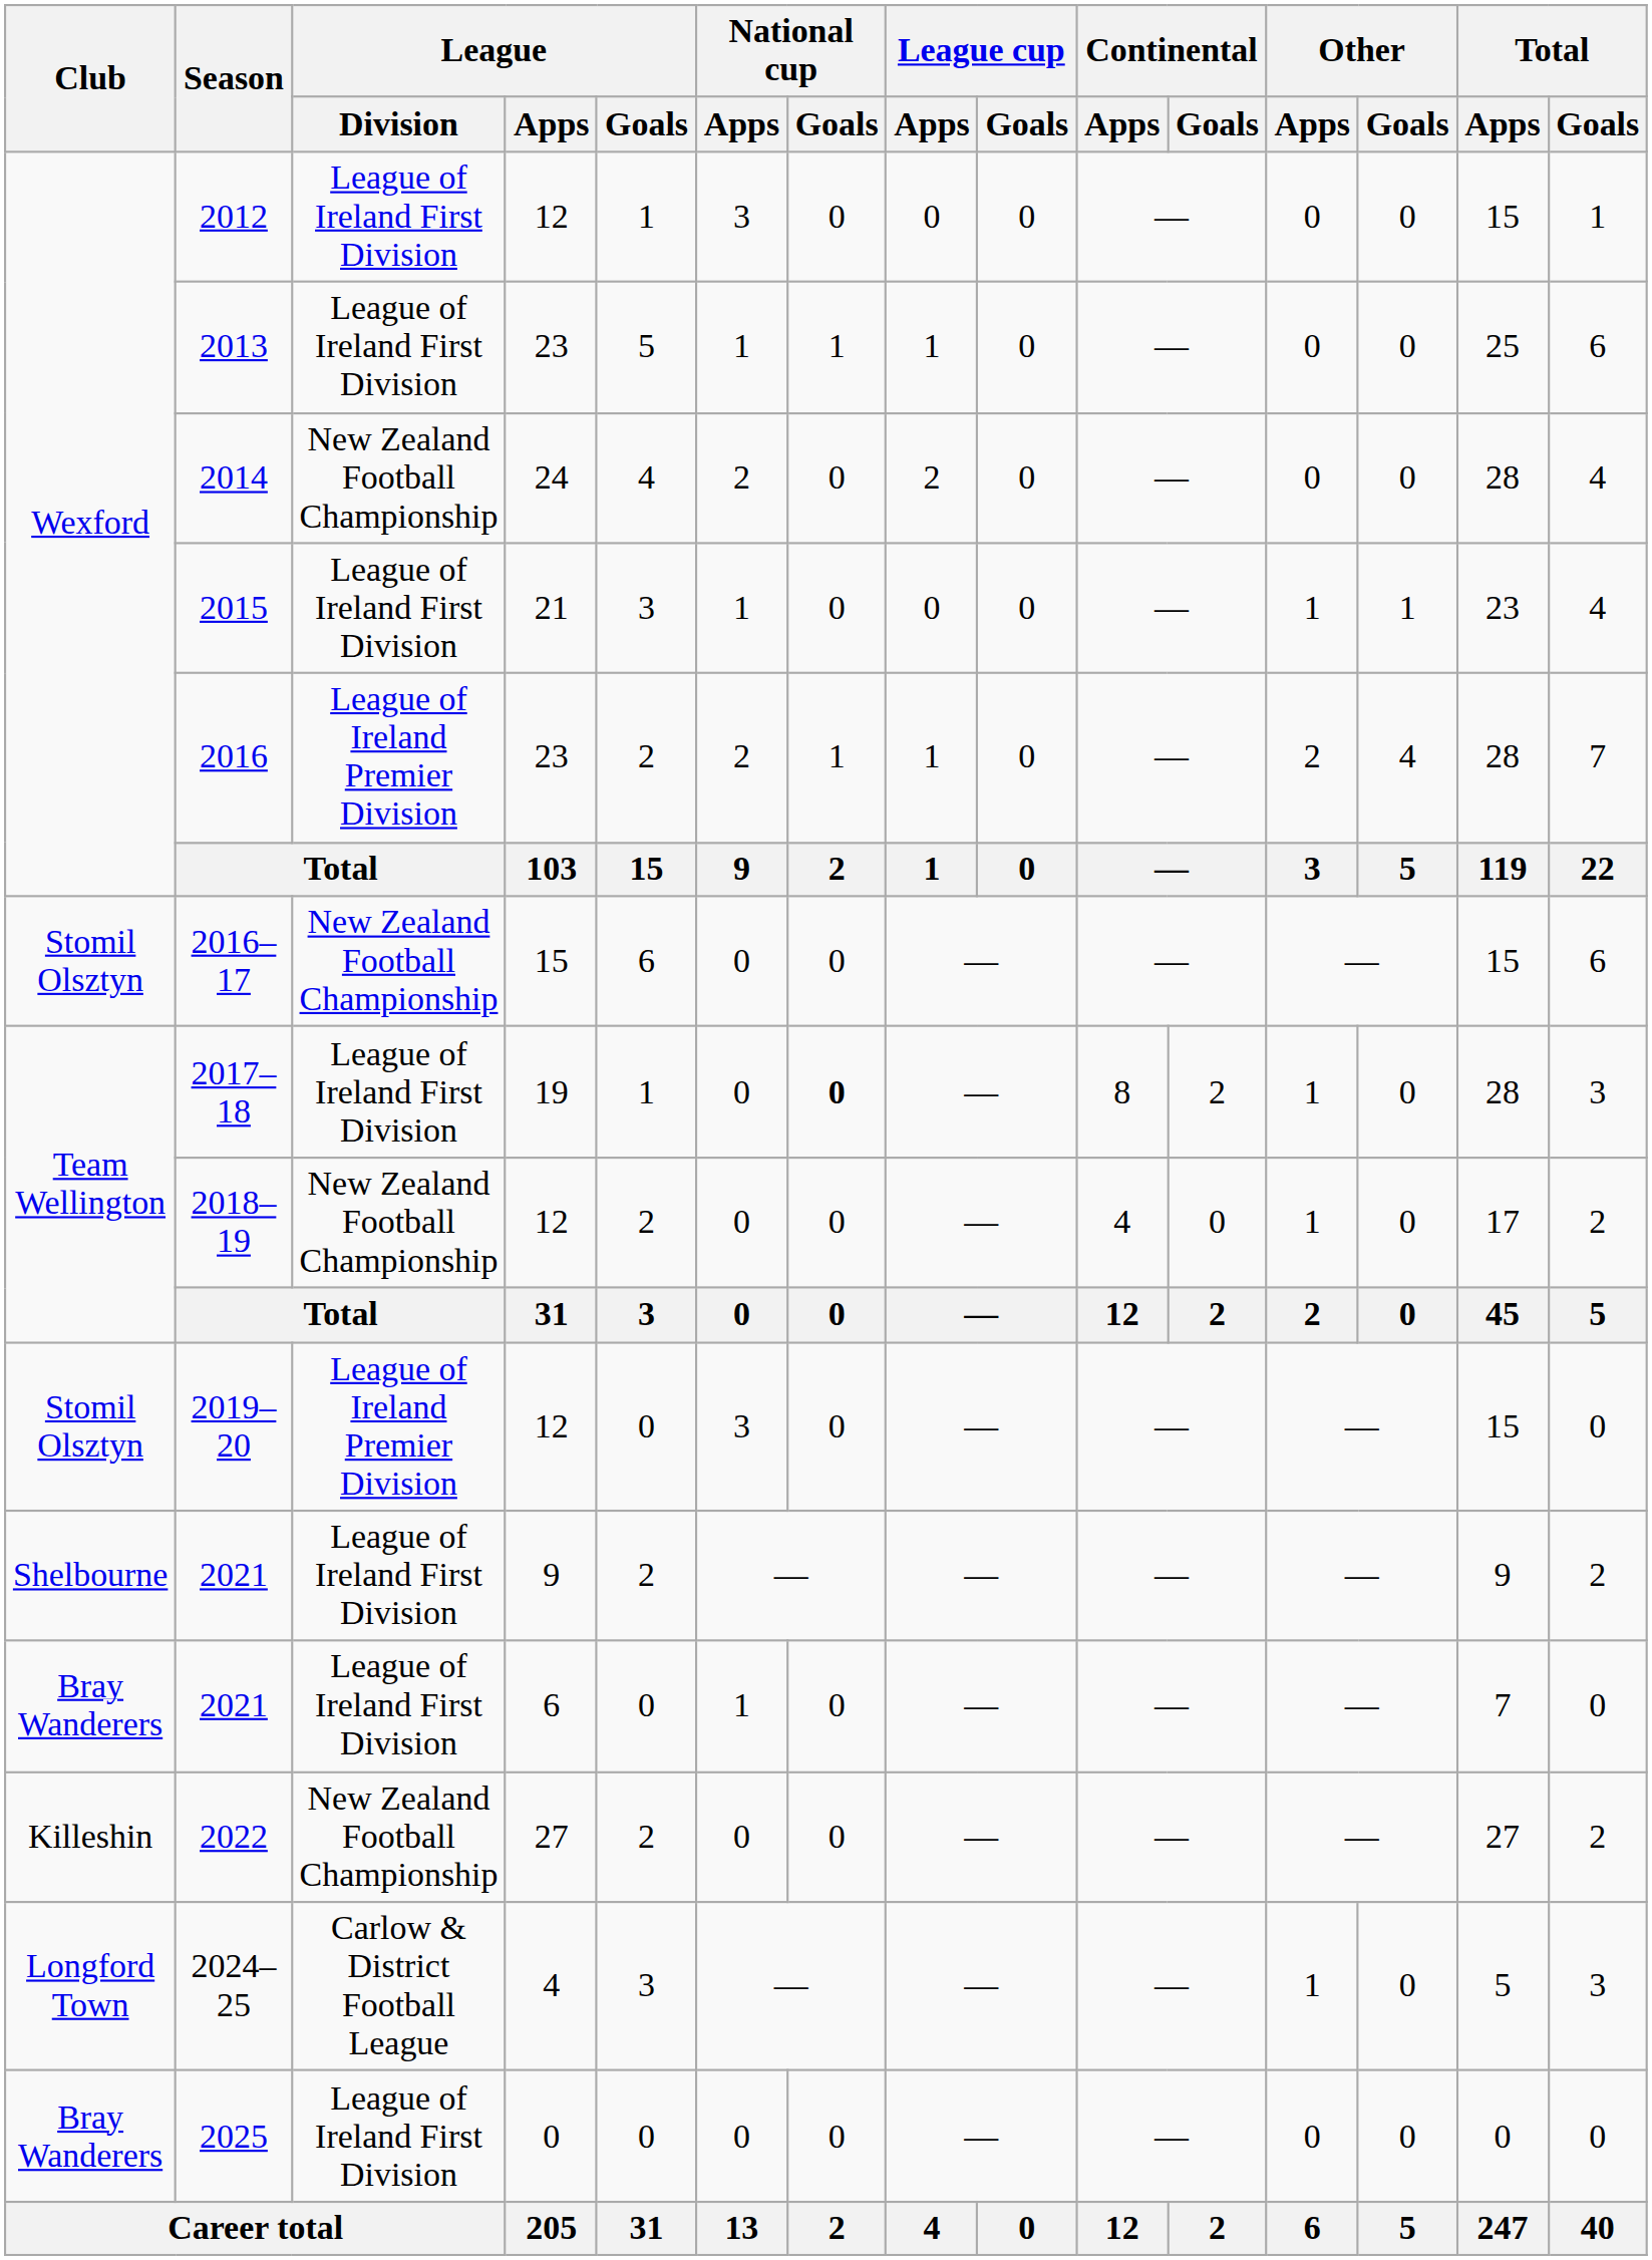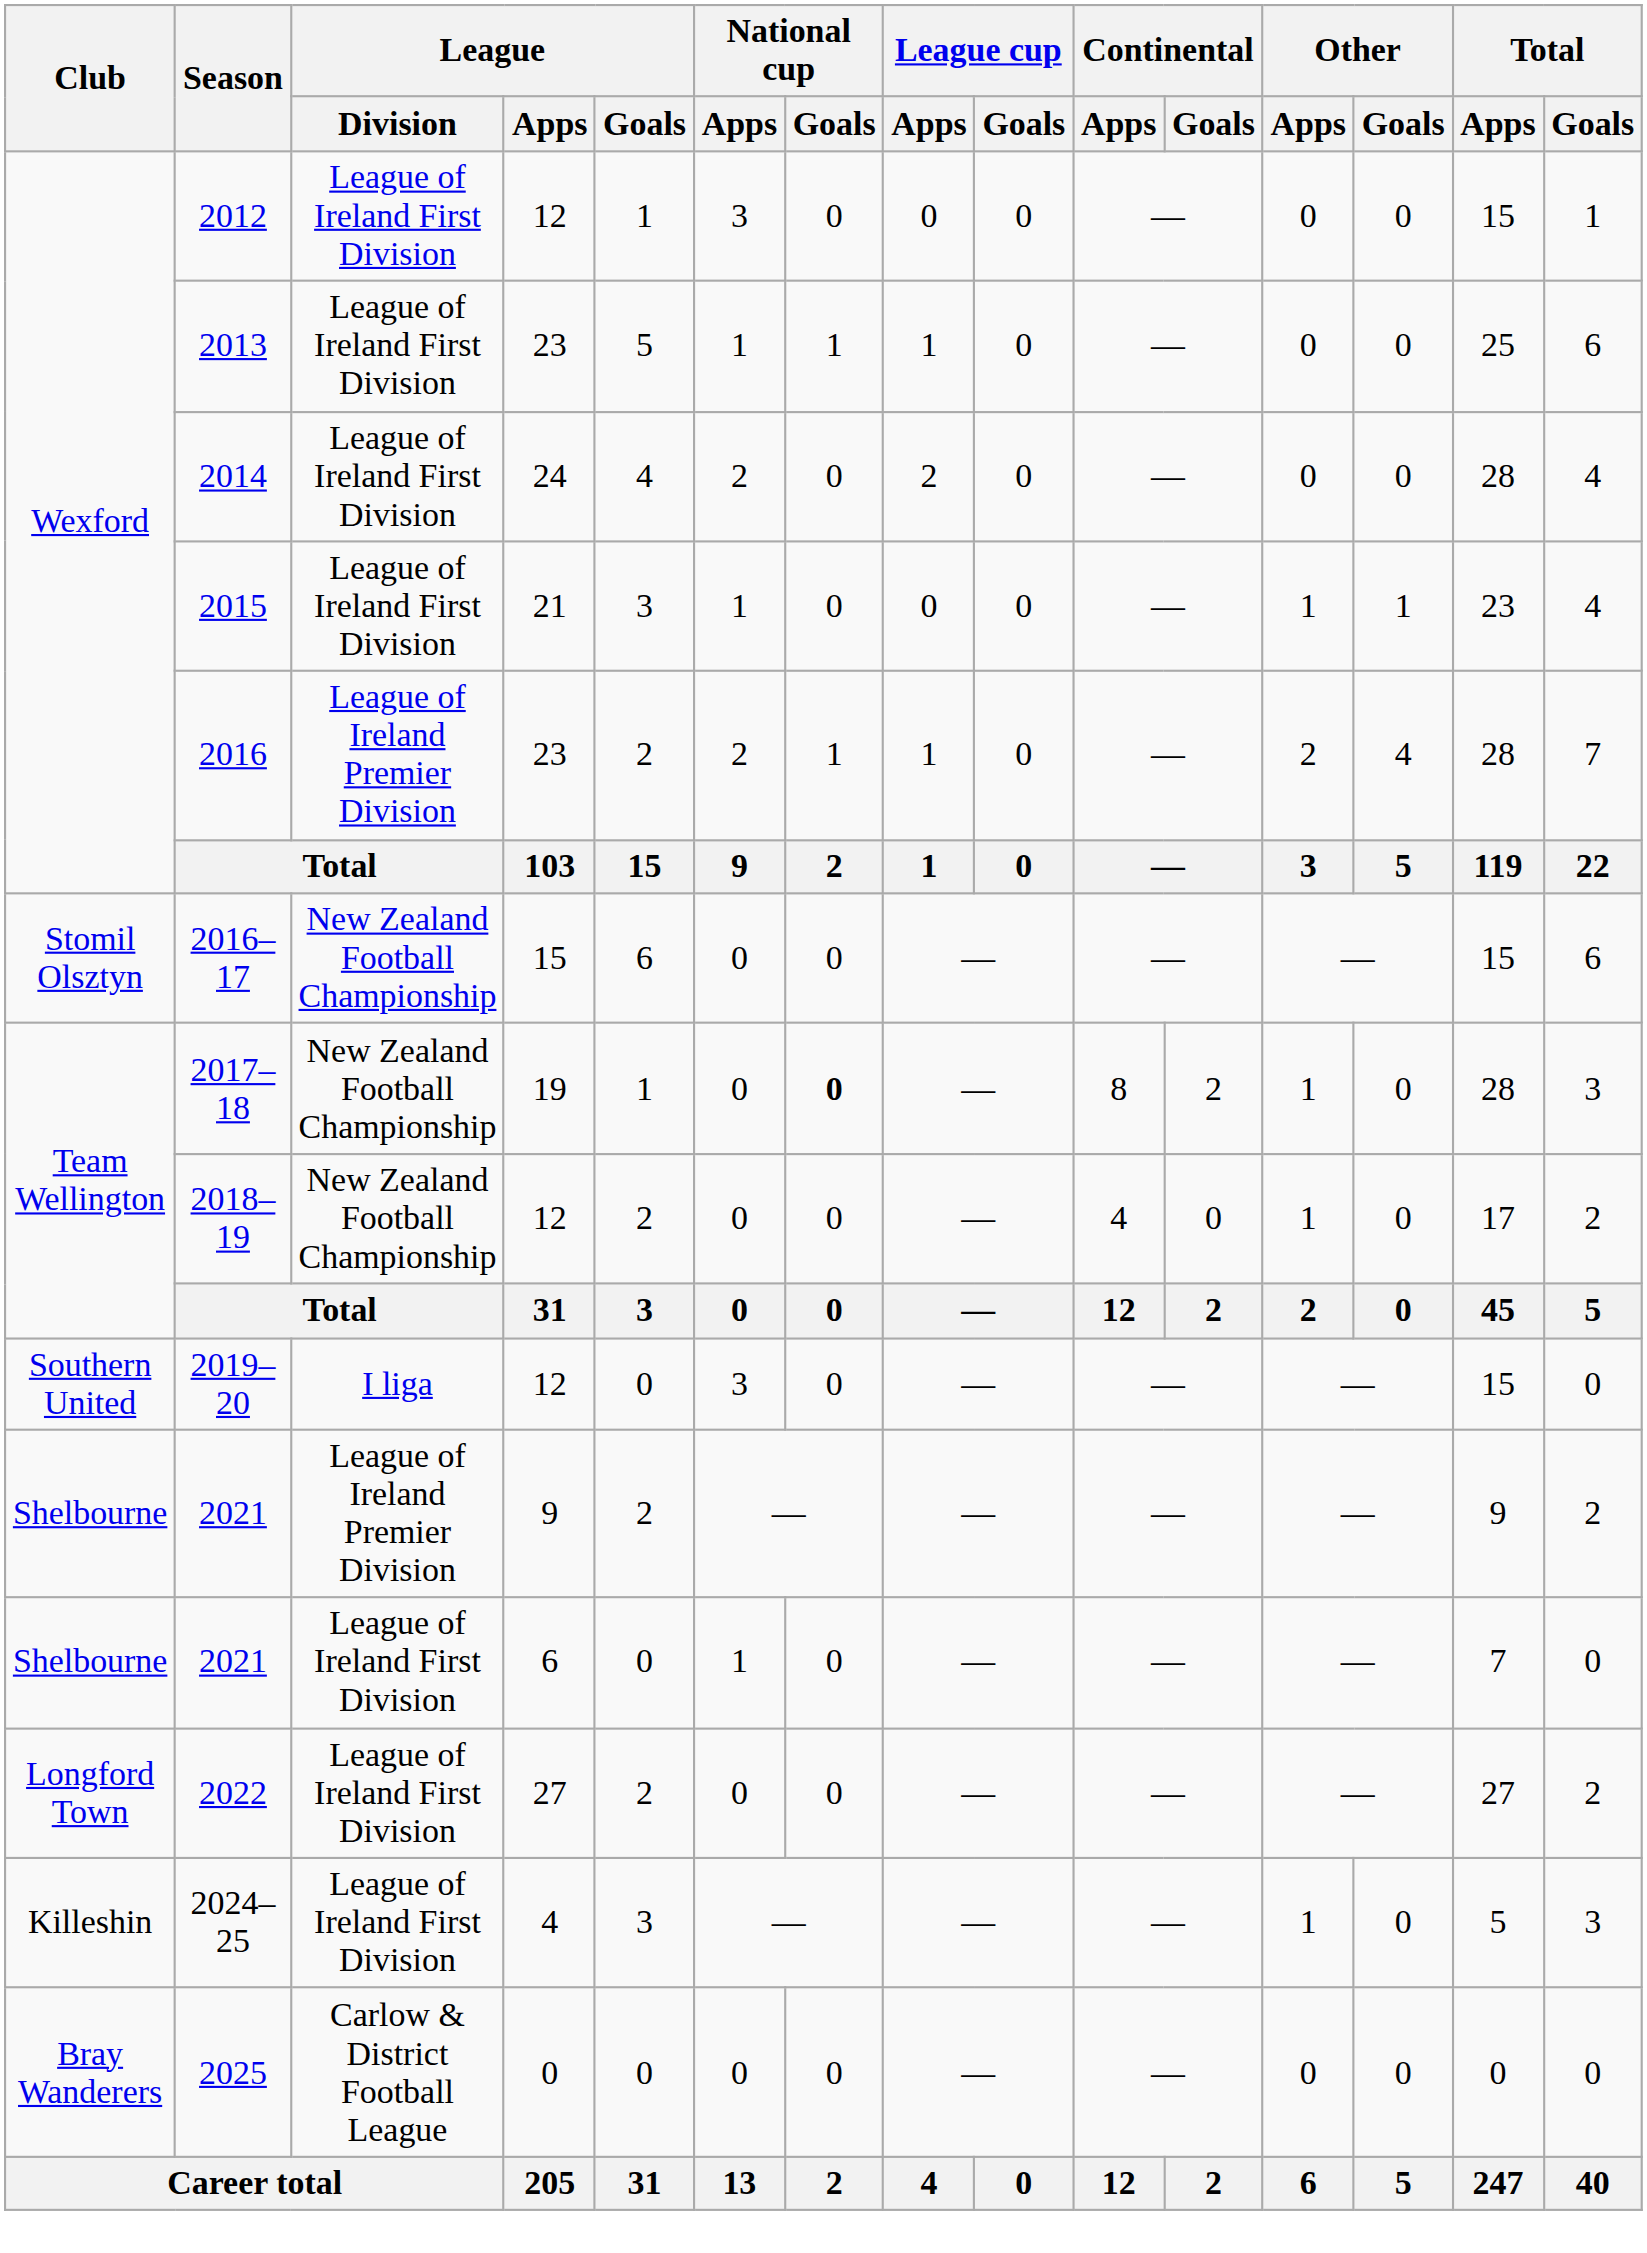2014 | League / Division: New Zealand Football Championship -> League of Ireland First Division
2017–18 | League / Division: League of Ireland First Division -> New Zealand Football Championship
2019–20 | Club: Stomil Olsztyn -> Southern United
2019–20 | League / Division: League of Ireland Premier Division -> I liga
2021 / 9 | League / Division: League of Ireland First Division -> League of Ireland Premier Division
2021 / 6 | Club: Bray Wanderers -> Shelbourne
2022 | Club: Killeshin -> Longford Town
2022 | League / Division: New Zealand Football Championship -> League of Ireland First Division
2024–25 | Club: Longford Town -> Killeshin
2024–25 | League / Division: Carlow & District Football League -> League of Ireland First Division
2025 | League / Division: League of Ireland First Division -> Carlow & District Football League
